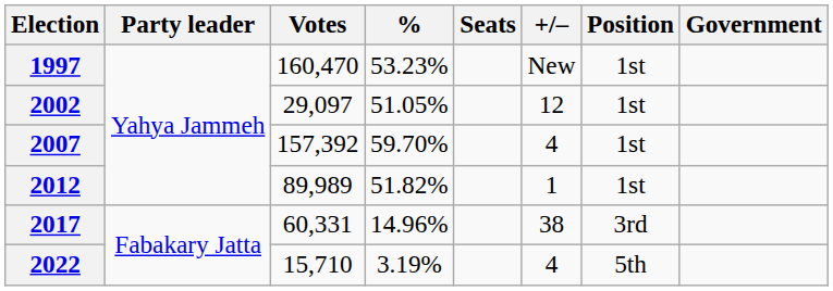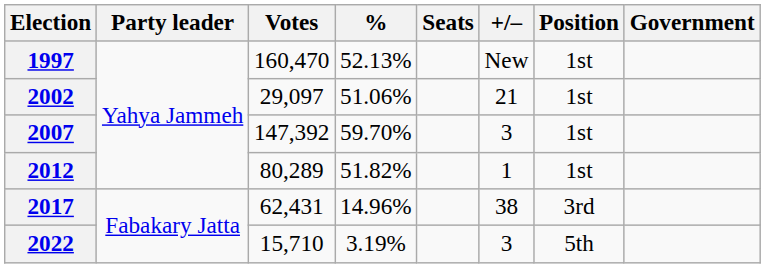1997 | %: 53.23% -> 52.13%
2002 | %: 51.05% -> 51.06%
2002 | +/–: 12 -> 21
2007 | Votes: 157,392 -> 147,392
2007 | +/–: 4 -> 3
2012 | Votes: 89,989 -> 80,289
2017 | Votes: 60,331 -> 62,431
2022 | +/–: 4 -> 3
